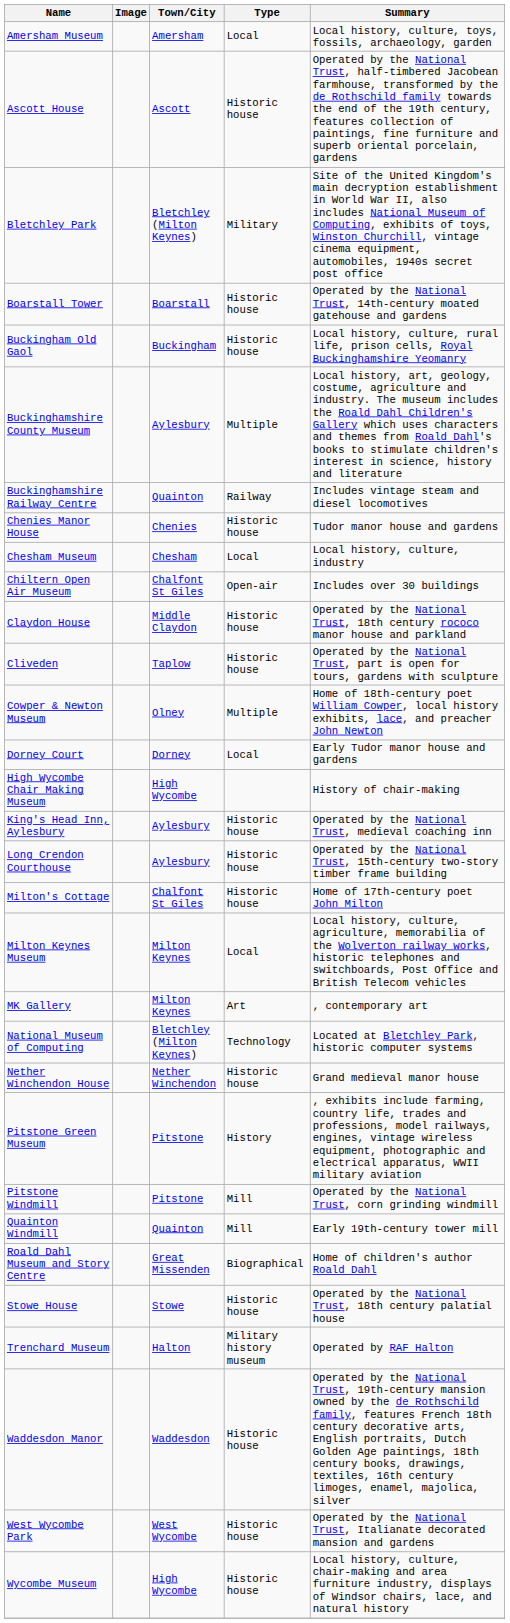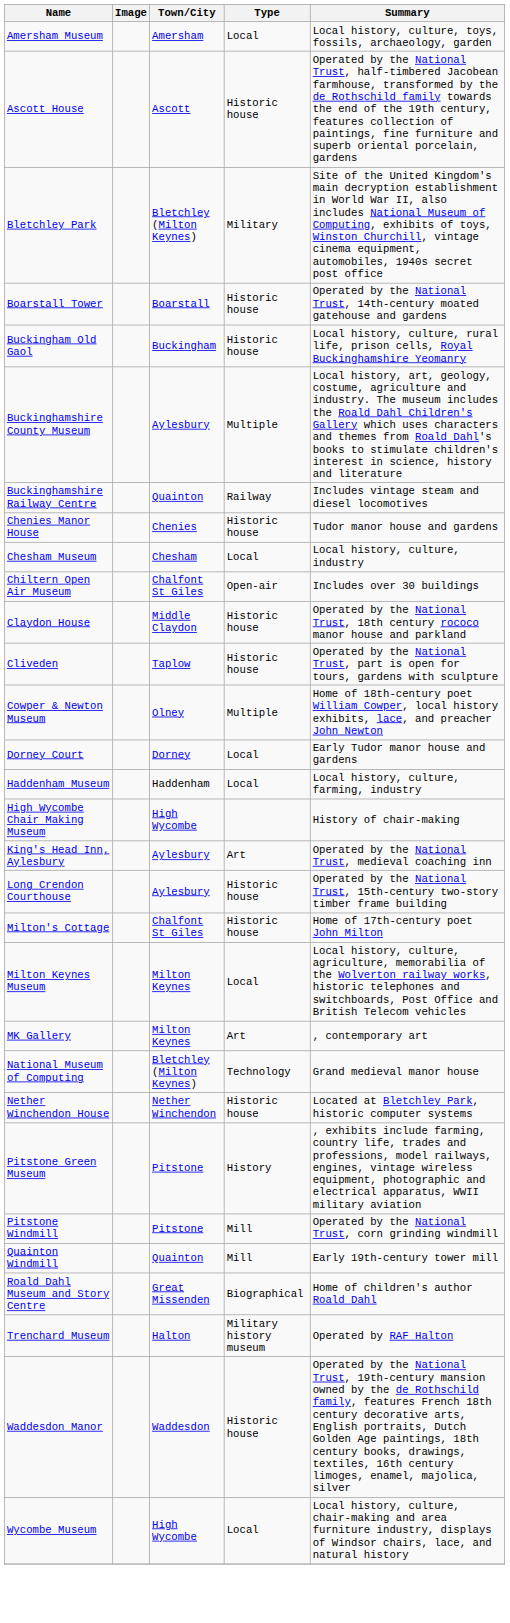+ row: Haddenham Museum | Haddenham | Local | Local history, culture, farming, industry
King's Head Inn, Aylesbury | Type: Historic house -> Art
National Museum of Computing | Summary: Located at Bletchley Park, historic computer systems -> Grand medieval manor house
Nether Winchendon House | Summary: Grand medieval manor house -> Located at Bletchley Park, historic computer systems
- row: Stowe House | Stowe | Historic house | Operated by the National Trust, 18th century palatial house
- row: West Wycombe Park | West Wycombe | Historic house | Operated by the National Trust, Italianate decorated mansion and gardens
Wycombe Museum | Type: Historic house -> Local
